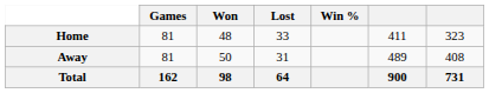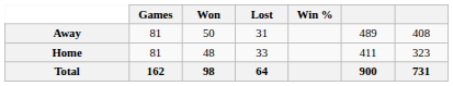rows swapped: Home <-> Away
